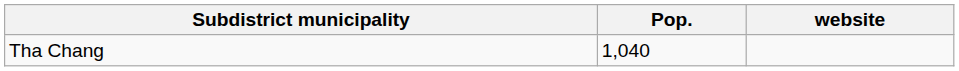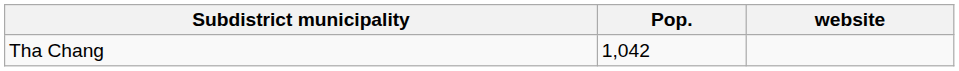Tha Chang | Pop.: 1,040 -> 1,042
